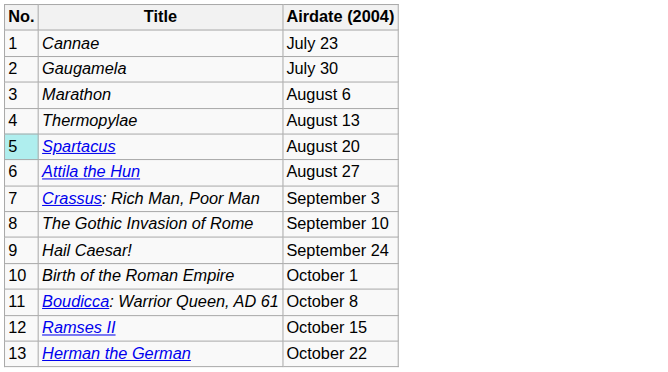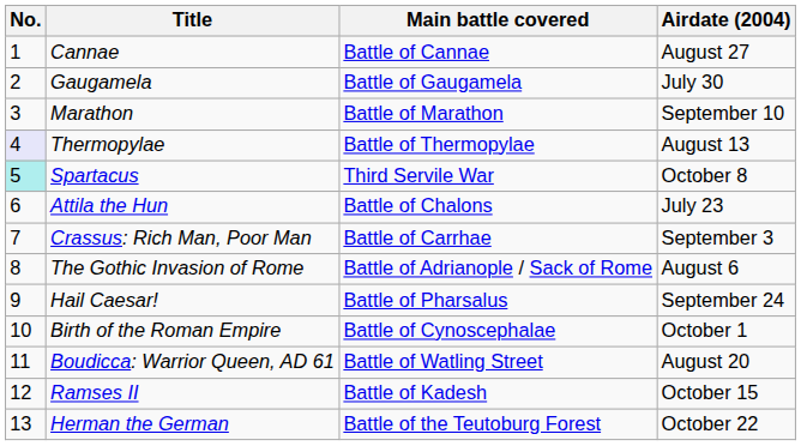+ column: Main battle covered | Battle of Cannae | Battle of Gaugamela | Battle of Marathon | Battle of Thermopylae | Third Servile War | Battle of Chalons | Battle of Carrhae | Battle of Adrianople / Sack of Rome | Battle of Pharsalus | Battle of Cynoscephalae | Battle of Watling Street | Battle of Kadesh | Battle of the Teutoburg Forest
Cannae | Airdate (2004): July 23 -> August 27
Marathon | Airdate (2004): August 6 -> September 10
Thermopylae | No.: no background -> lavender background
Spartacus | Airdate (2004): August 20 -> October 8
Attila the Hun | Airdate (2004): August 27 -> July 23
The Gothic Invasion of Rome | Airdate (2004): September 10 -> August 6
Boudicca: Warrior Queen, AD 61 | Airdate (2004): October 8 -> August 20
